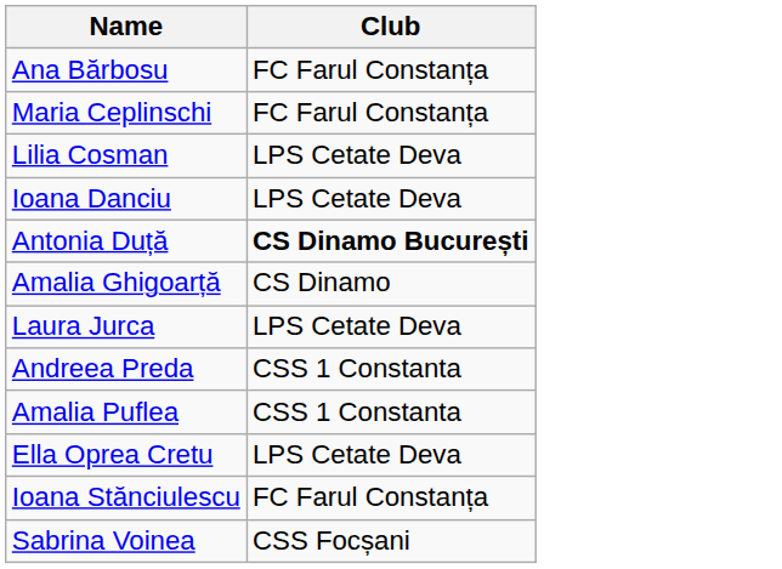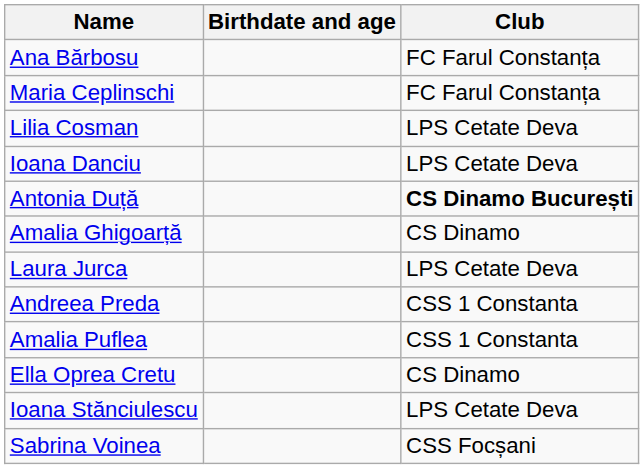+ column: Birthdate and age
Ella Oprea Cretu | Club: LPS Cetate Deva -> CS Dinamo
Ioana Stănciulescu | Club: FC Farul Constanța -> LPS Cetate Deva
